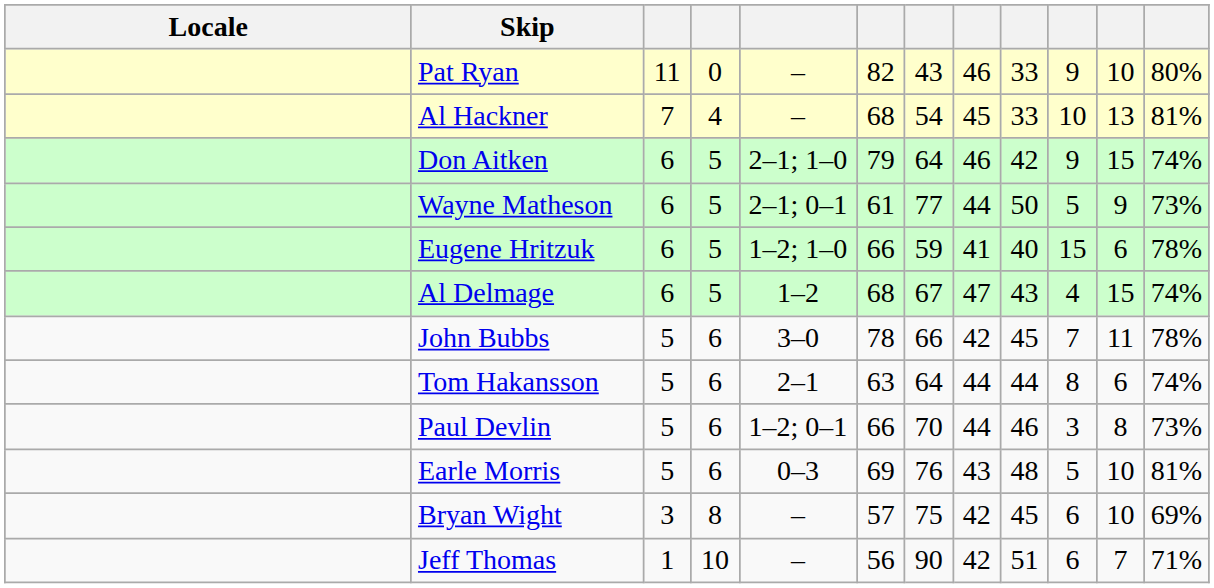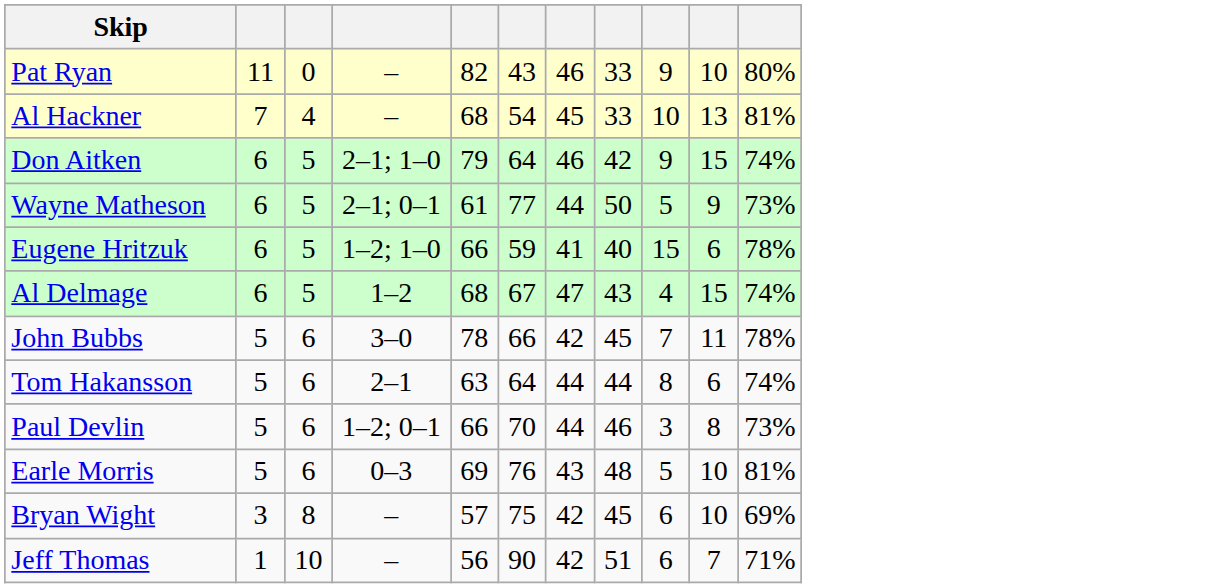- column: Locale
